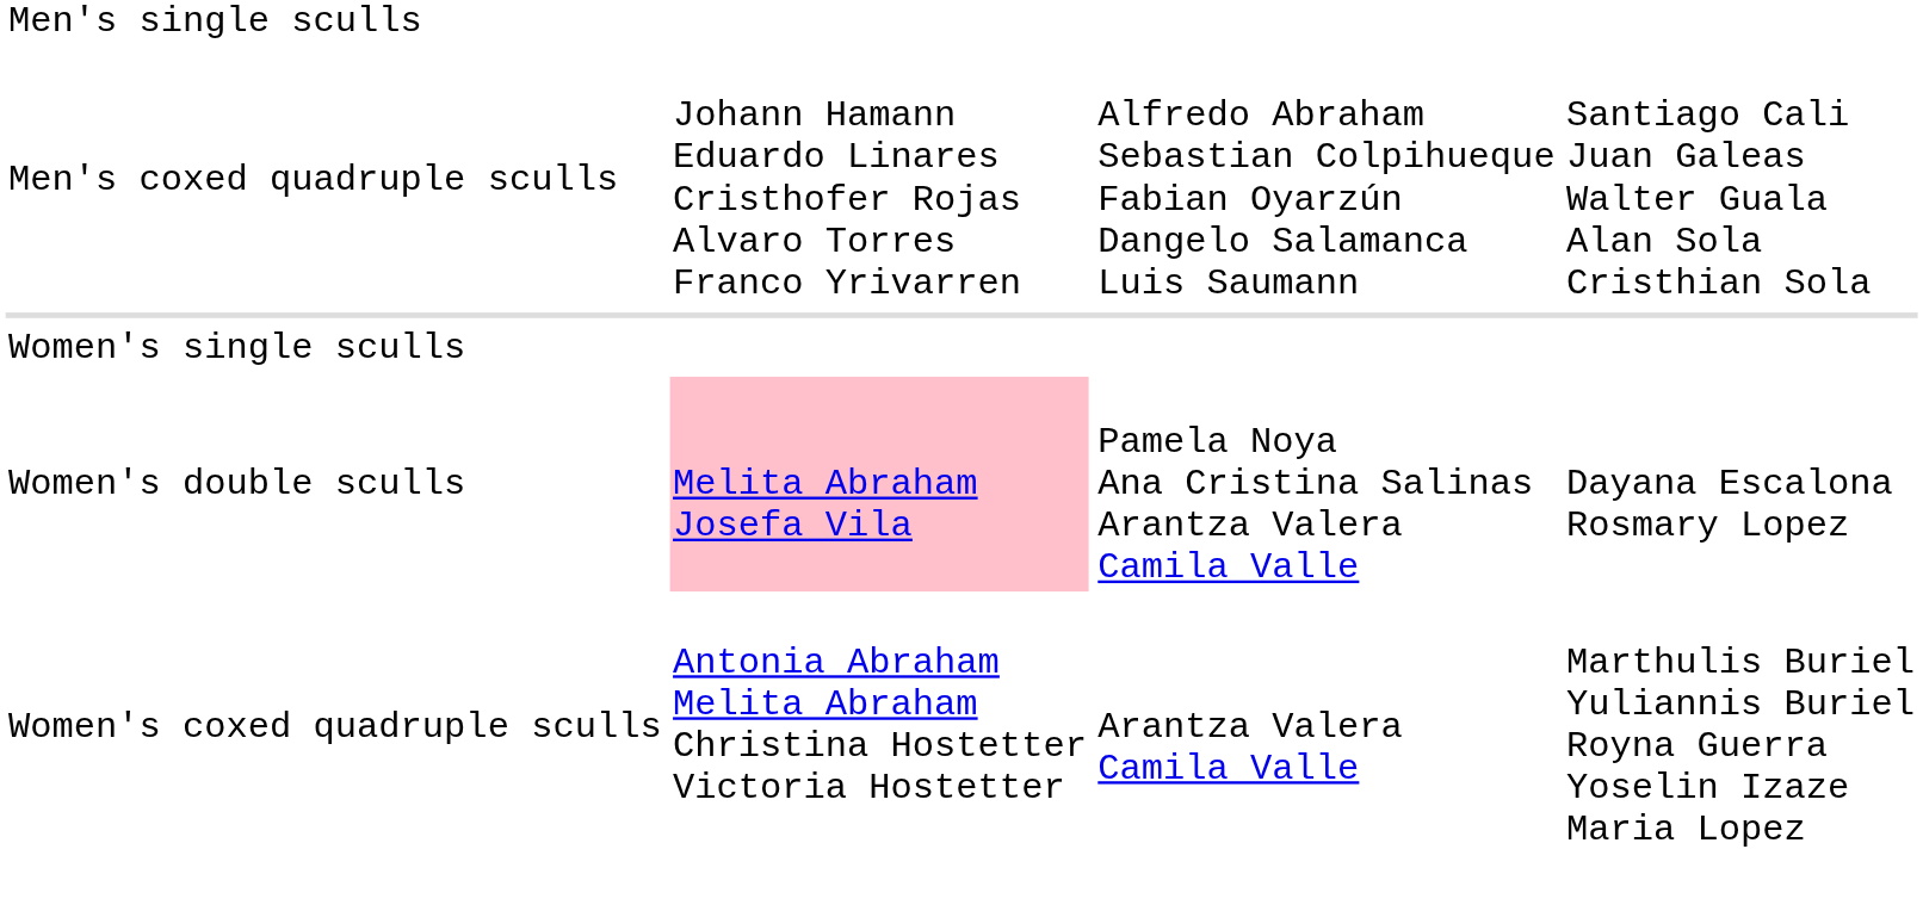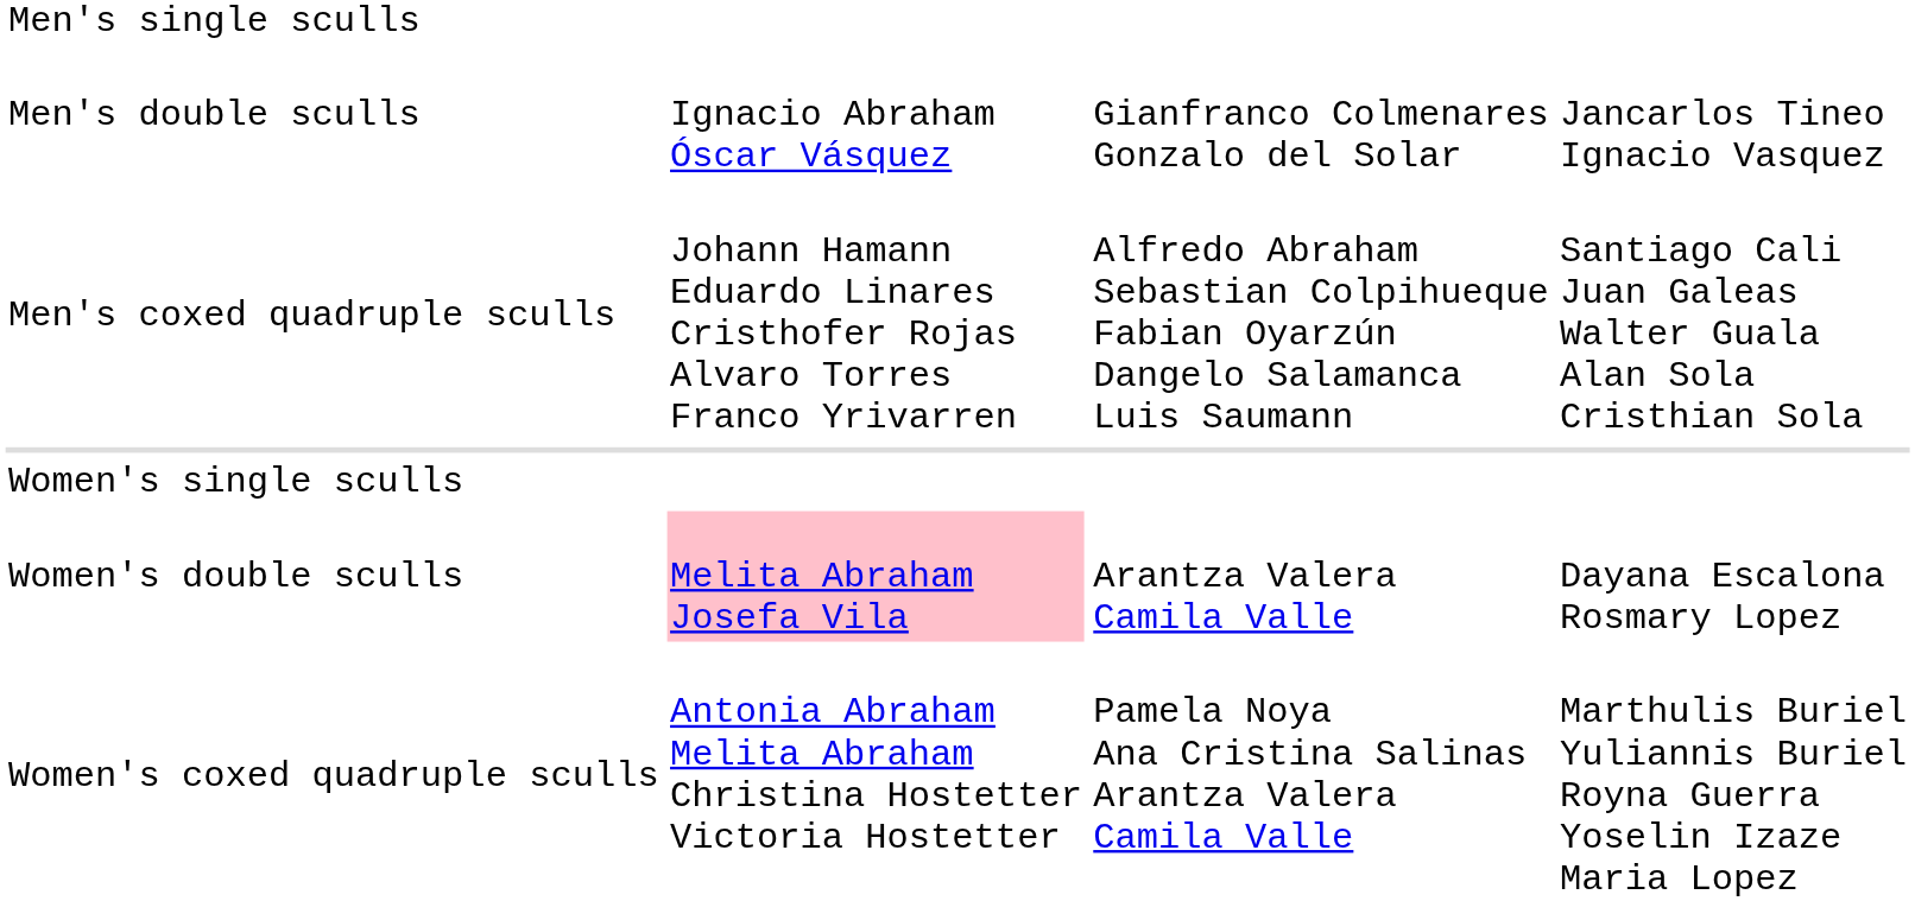+ row: Men's double sculls | Ignacio Abraham Óscar Vásquez | Gianfranco Colmenares Gonzalo del Solar | Jancarlos Tineo Ignacio Vasquez
Women's double sculls | column 3: Pamela Noya Ana Cristina Salinas Arantza Valera Camila Valle -> Arantza Valera Camila Valle
Women's coxed quadruple sculls | column 3: Arantza Valera Camila Valle -> Pamela Noya Ana Cristina Salinas Arantza Valera Camila Valle
